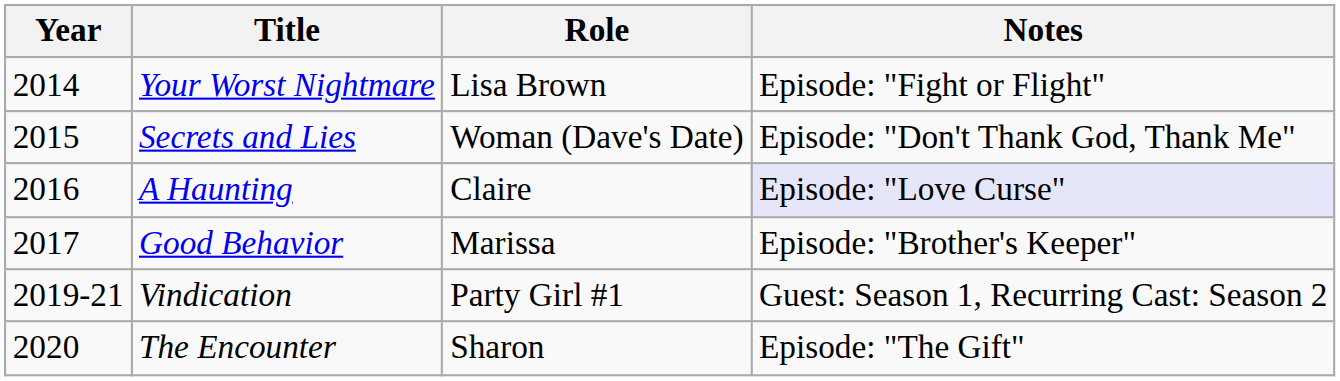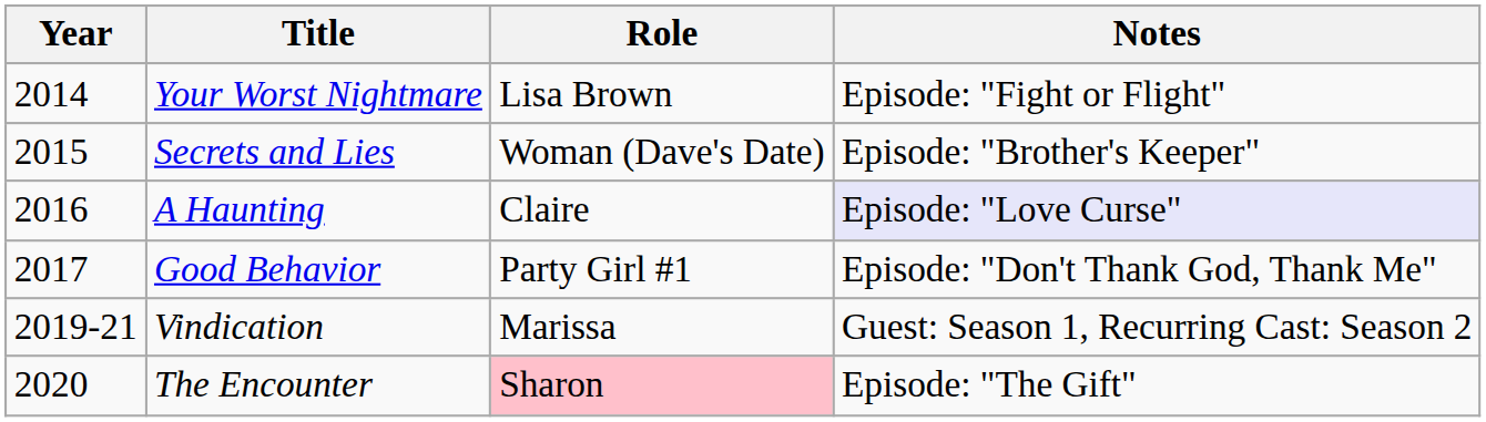Secrets and Lies | Notes: Episode: "Don't Thank God, Thank Me" -> Episode: "Brother's Keeper"
Good Behavior | Role: Marissa -> Party Girl #1
Good Behavior | Notes: Episode: "Brother's Keeper" -> Episode: "Don't Thank God, Thank Me"
Vindication | Role: Party Girl #1 -> Marissa
The Encounter | Role: no background -> pink background
